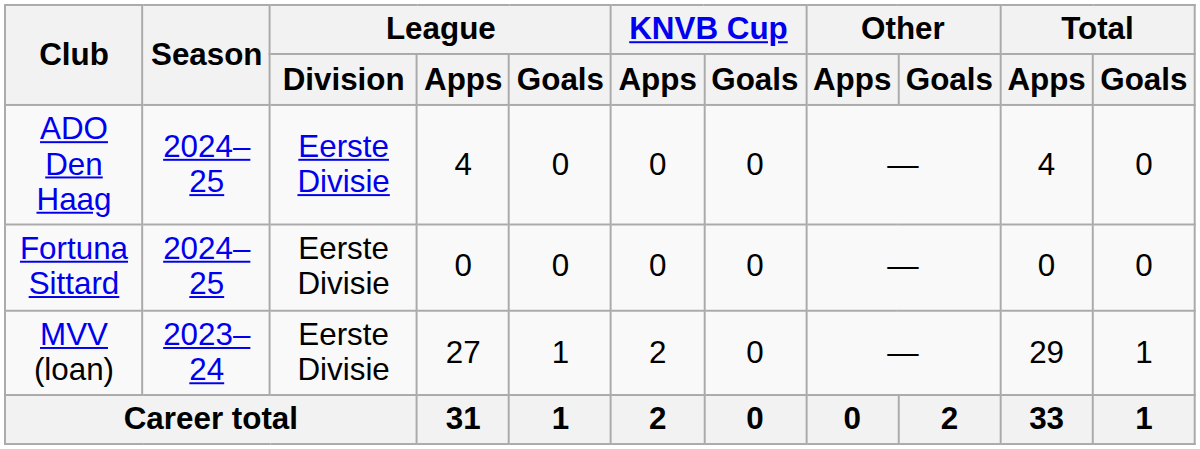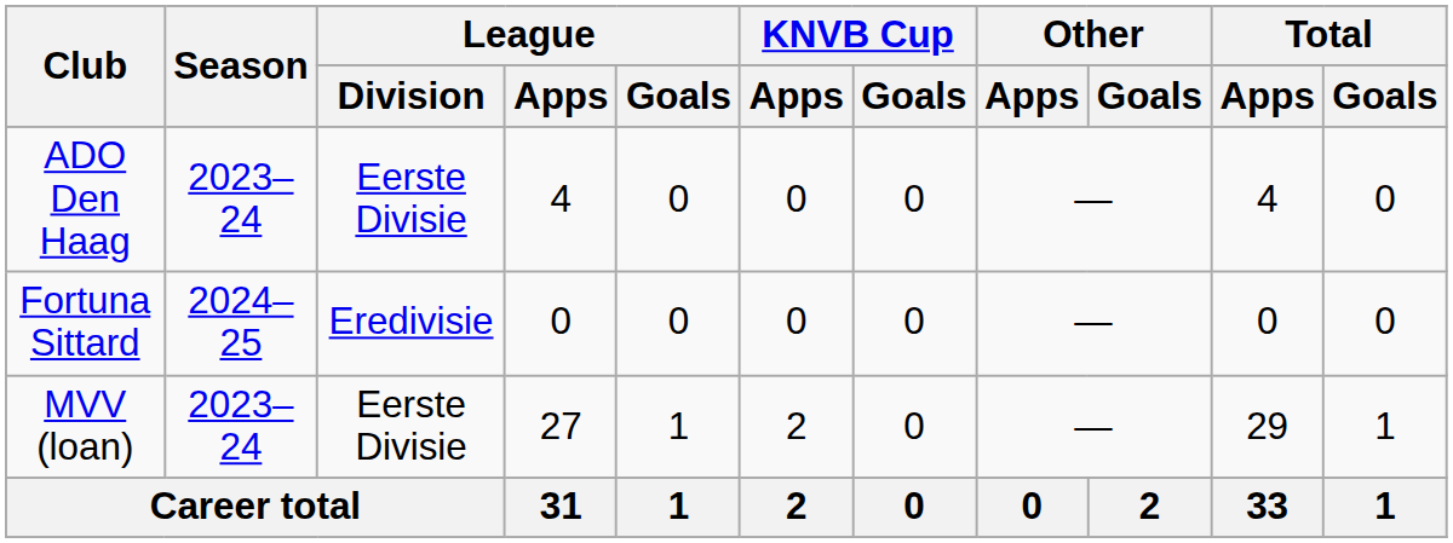ADO Den Haag | Season: 2024–25 -> 2023–24
Fortuna Sittard | League / Division: Eerste Divisie -> Eredivisie
